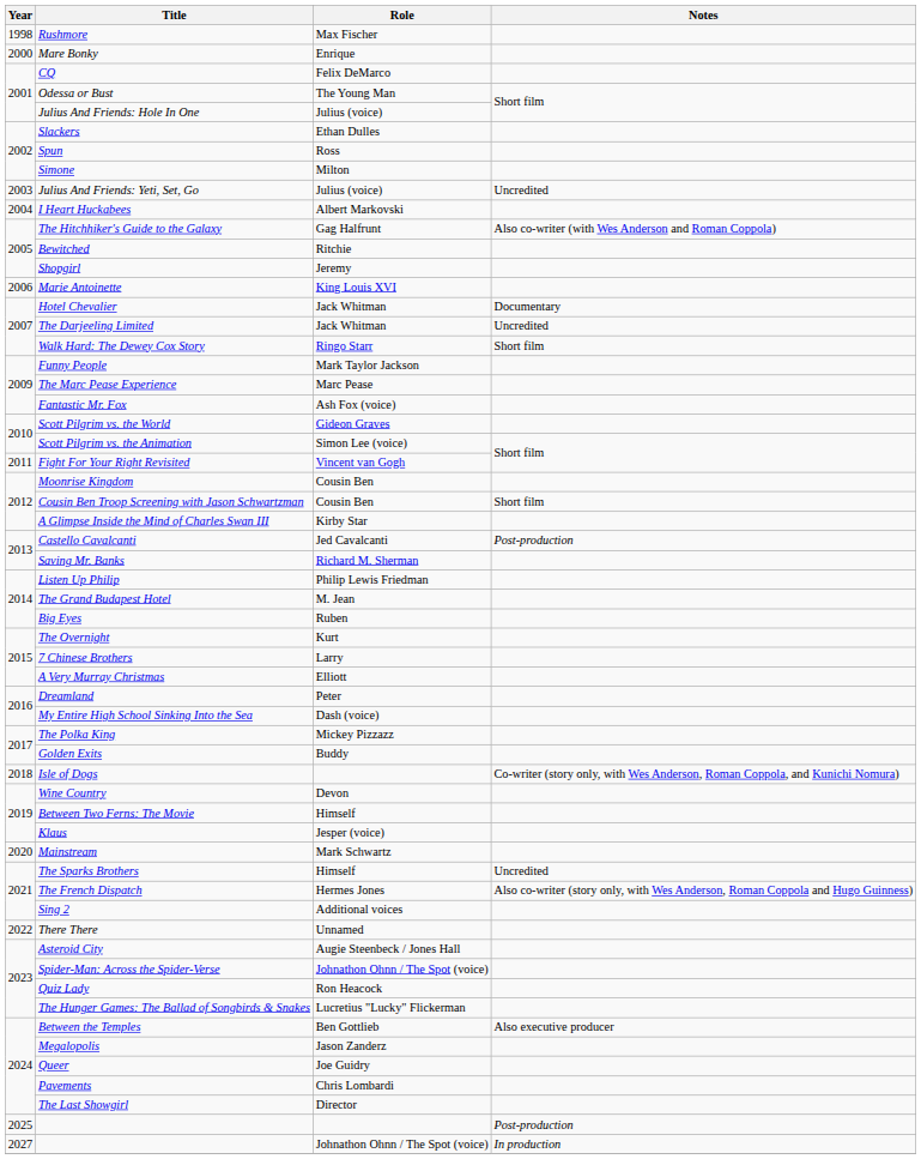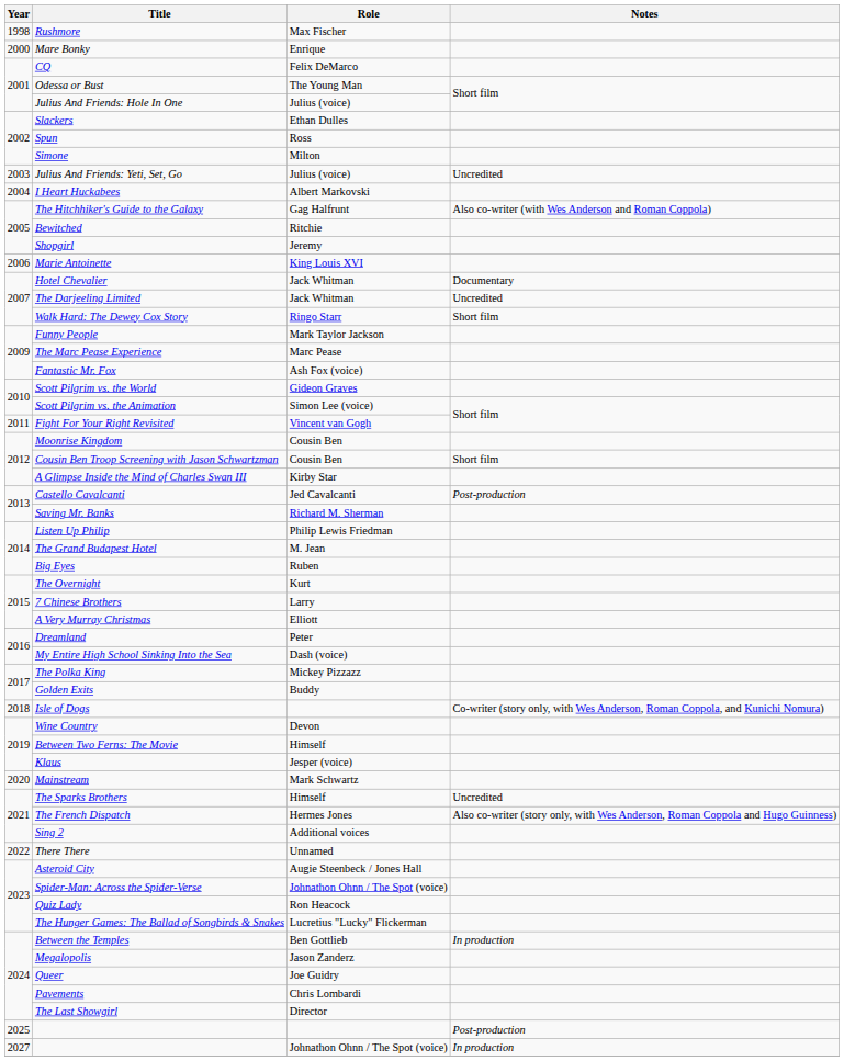Between the Temples | Notes: Also executive producer -> In production
